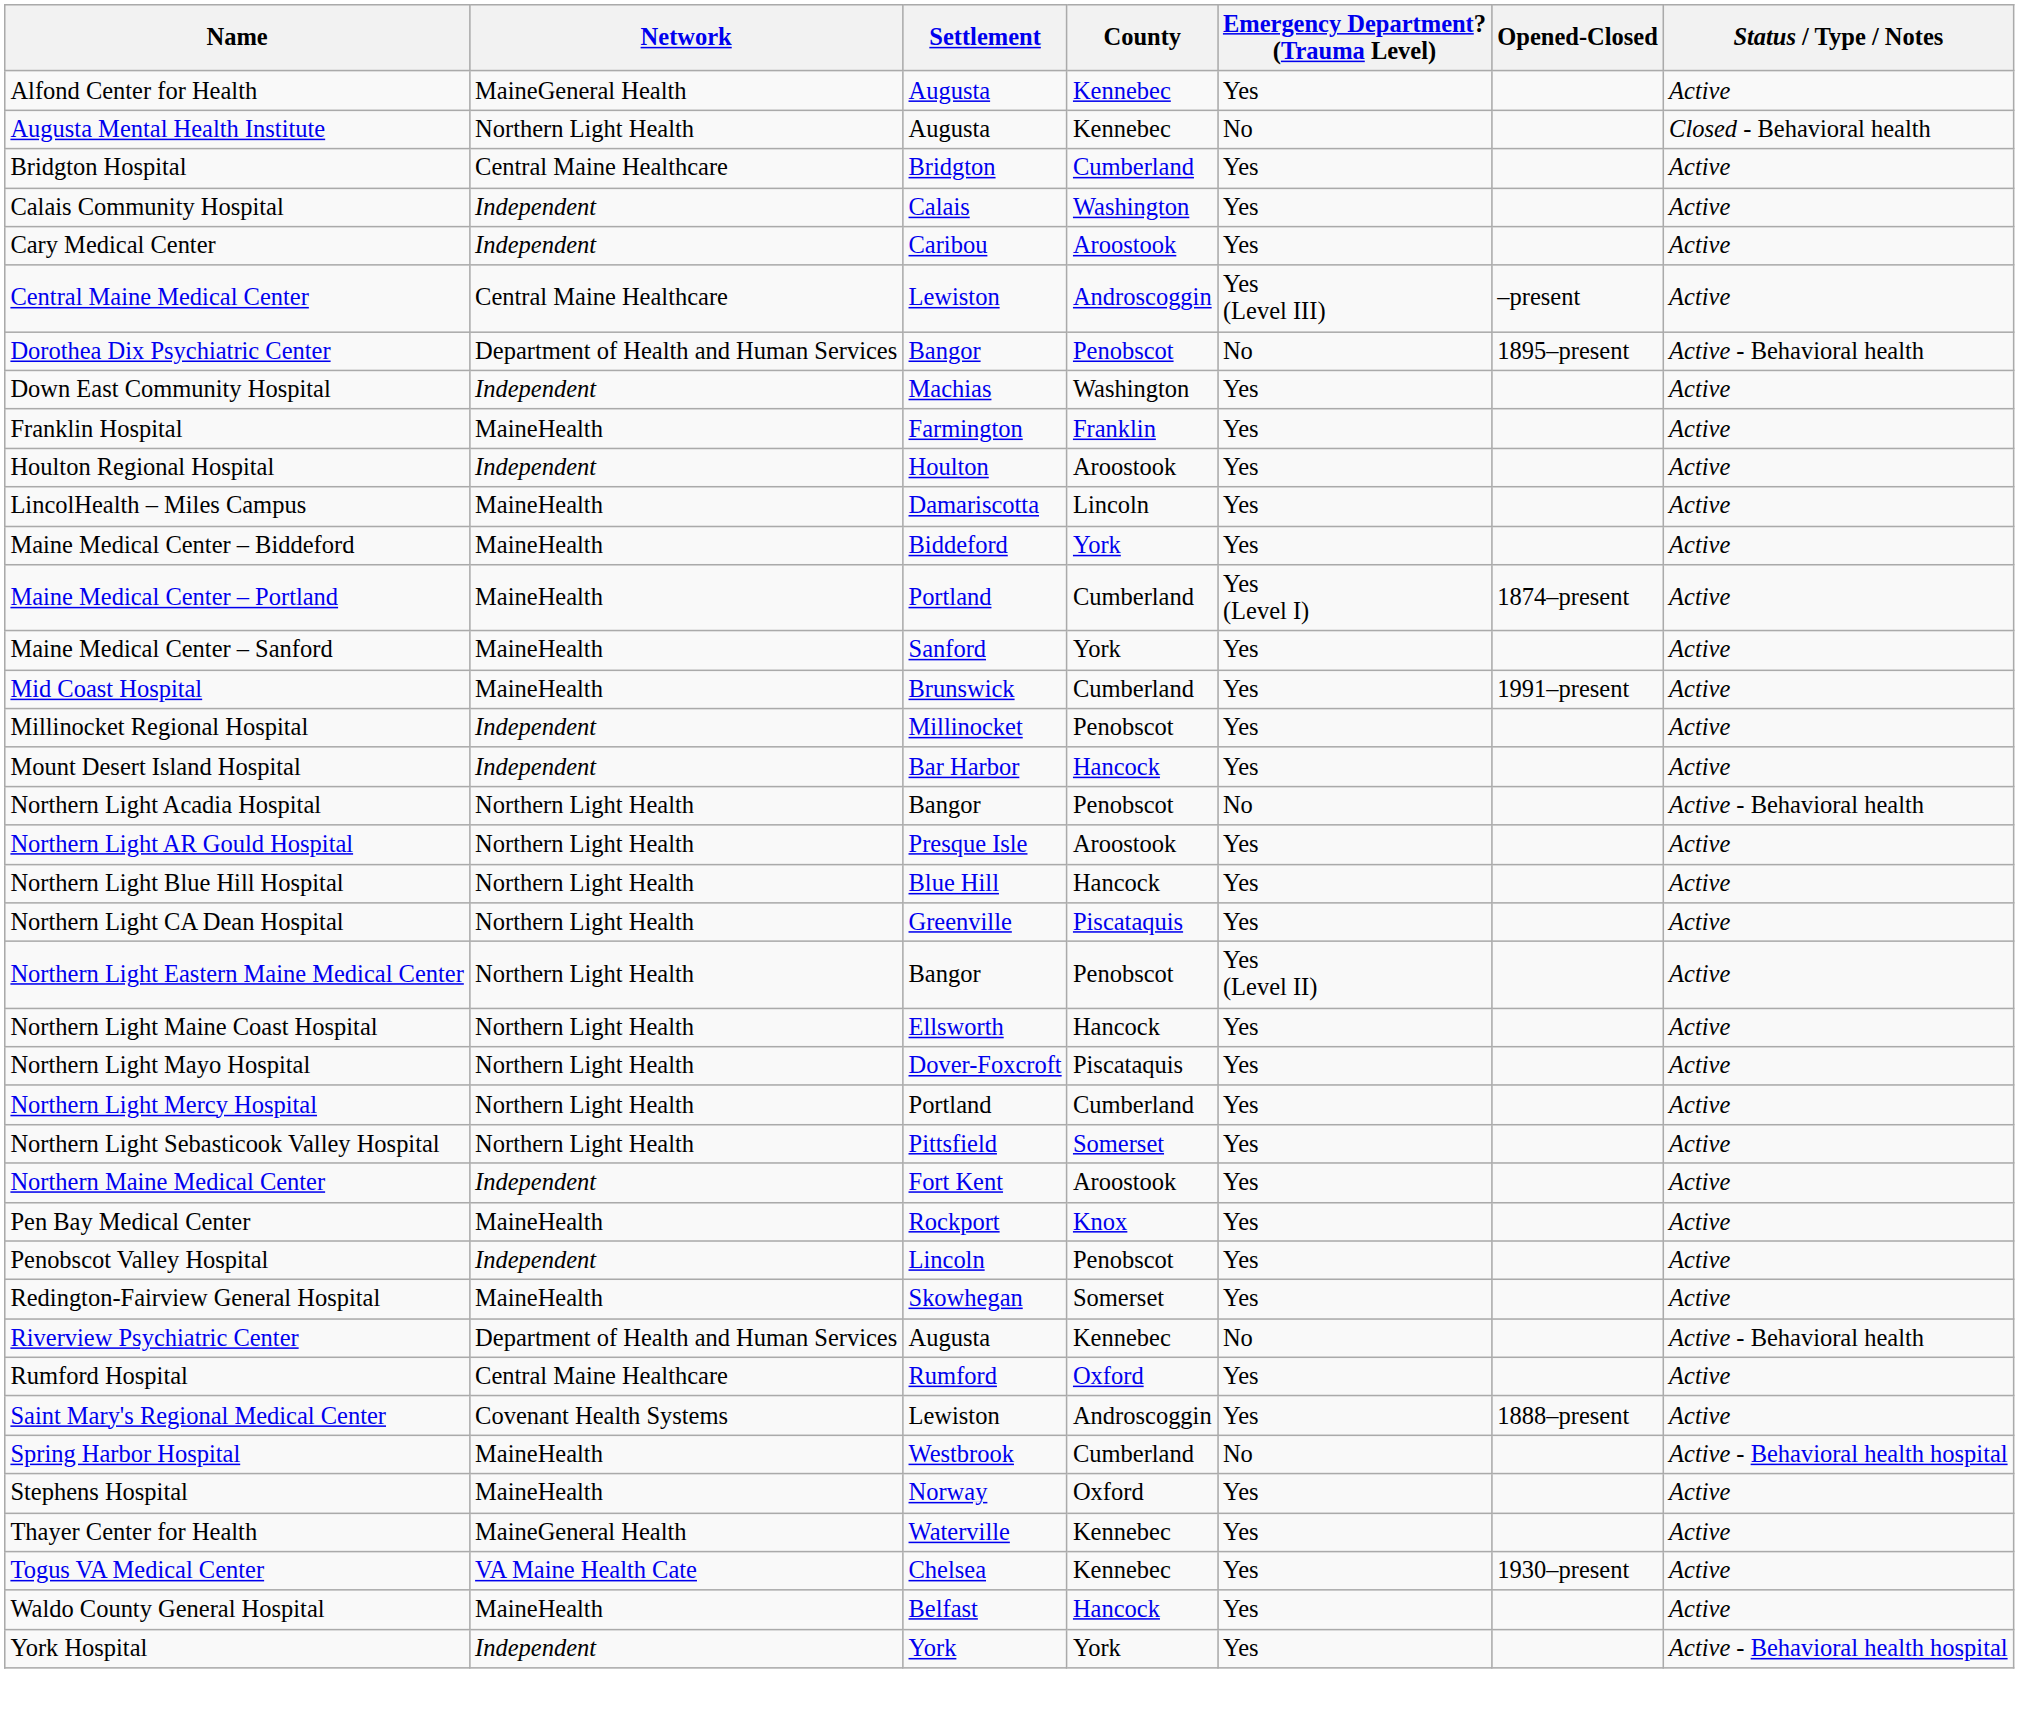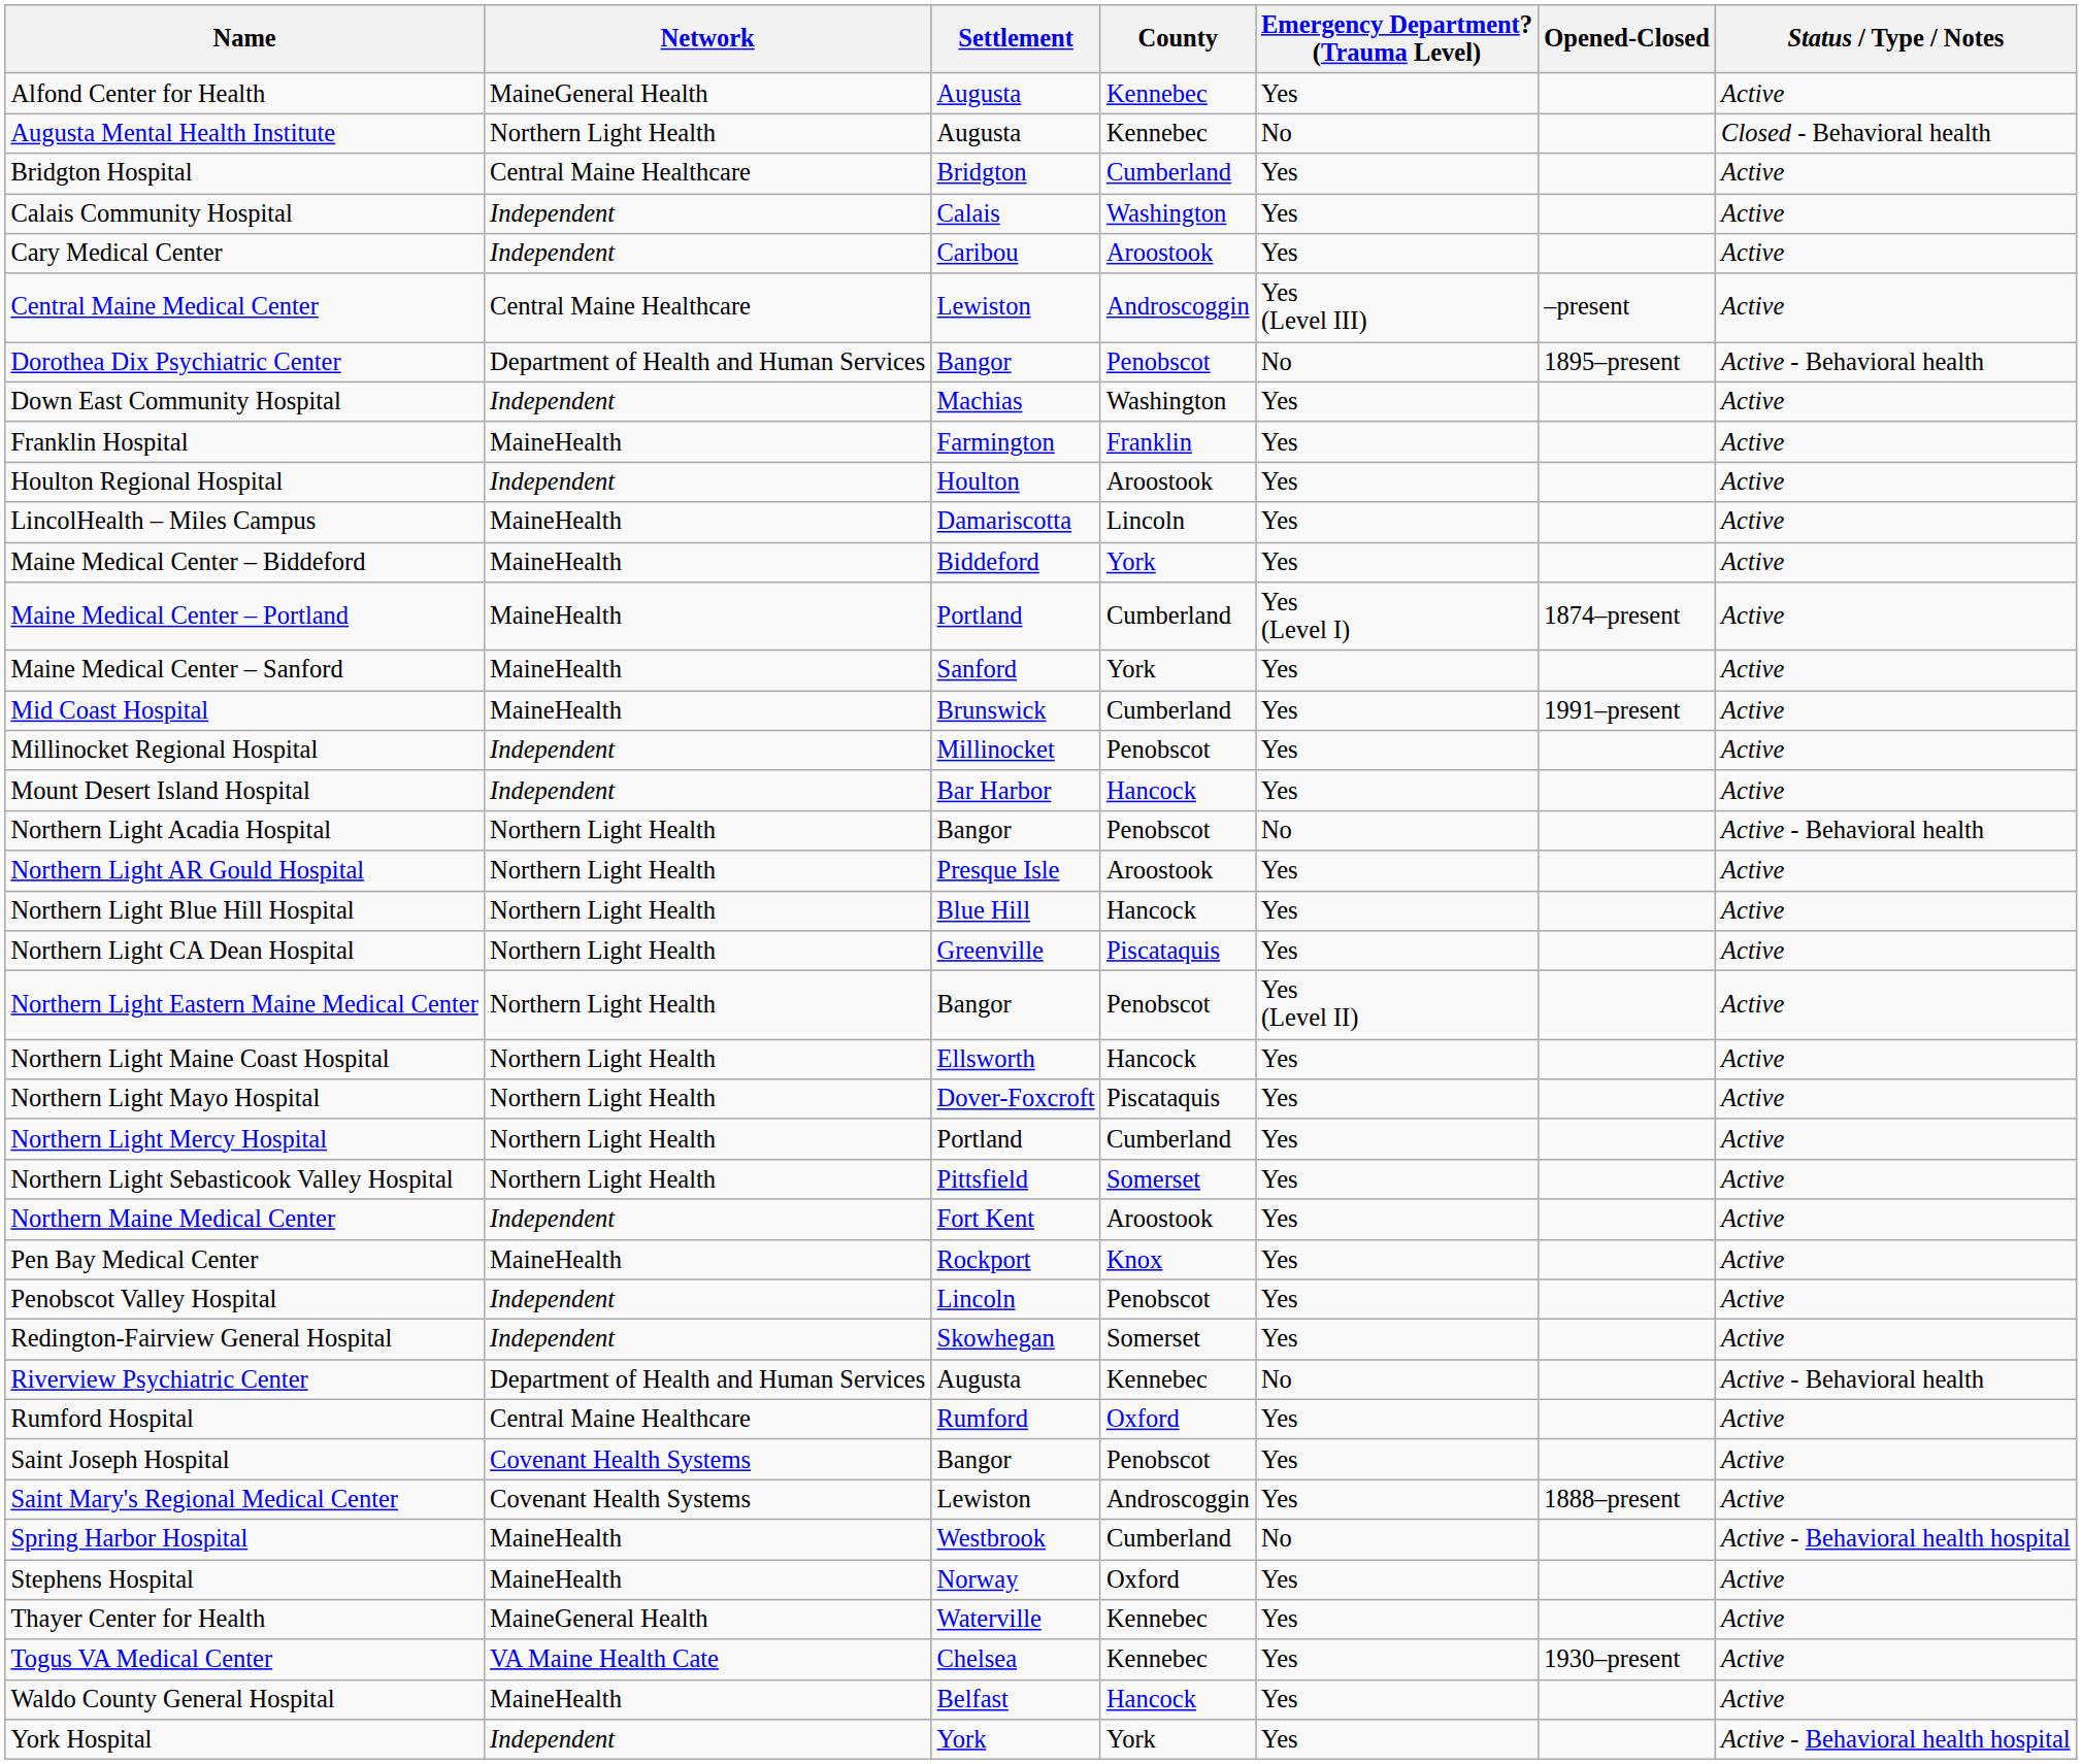Redington-Fairview General Hospital | Network: MaineHealth -> Independent
+ row: Saint Joseph Hospital | Covenant Health Systems | Bangor | Penobscot | Yes | Active
